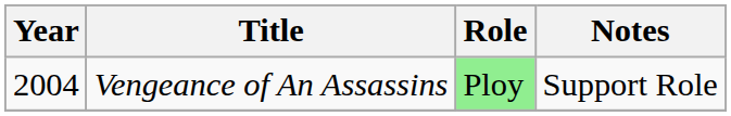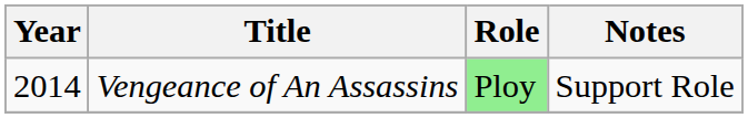Vengeance of An Assassins | Year: 2004 -> 2014
